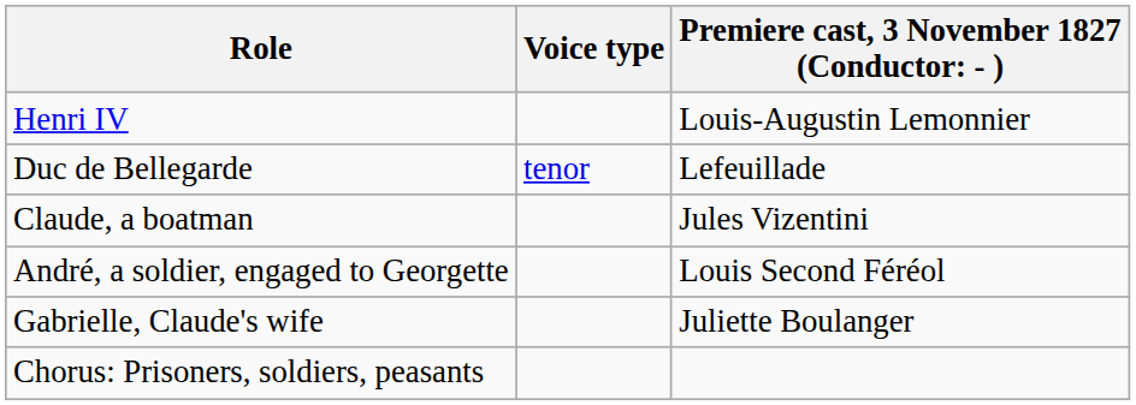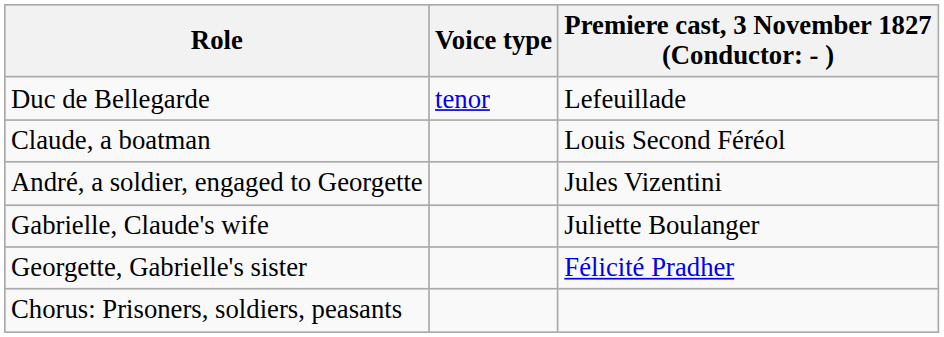- row: Henri IV | Louis-Augustin Lemonnier
Claude, a boatman | column 3: Jules Vizentini -> Louis Second Féréol
André, a soldier, engaged to Georgette | column 3: Louis Second Féréol -> Jules Vizentini
+ row: Georgette, Gabrielle's sister | Félicité Pradher
